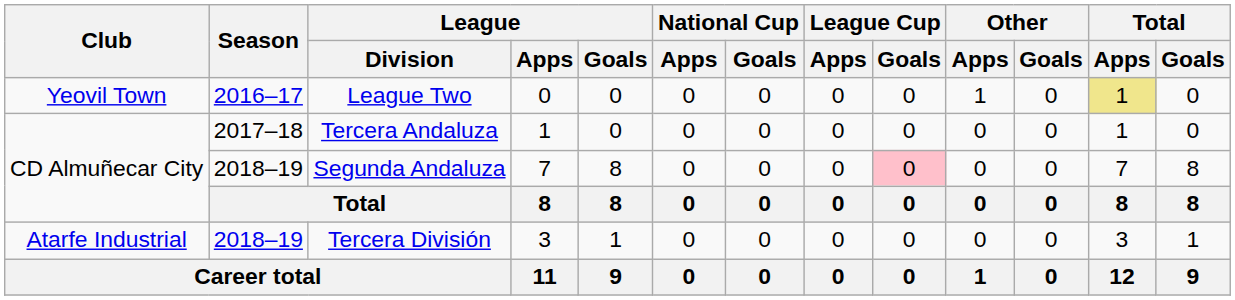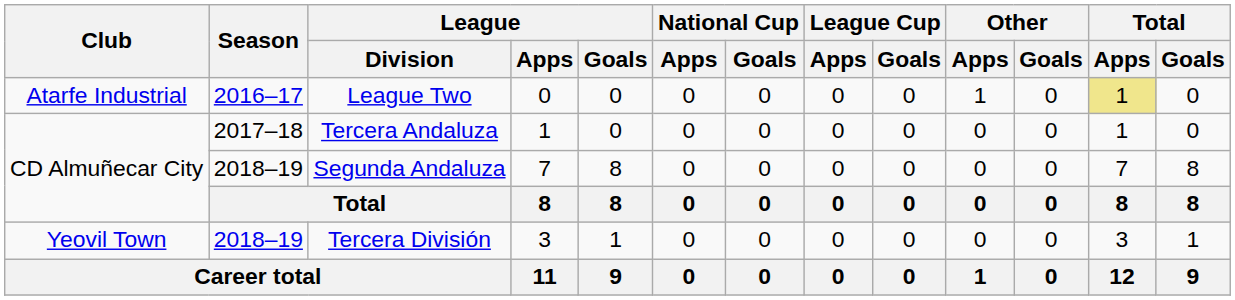League Two | Club: Yeovil Town -> Atarfe Industrial
Segunda Andaluza | League Cup / Goals: pink background -> no background
Tercera División | Club: Atarfe Industrial -> Yeovil Town
